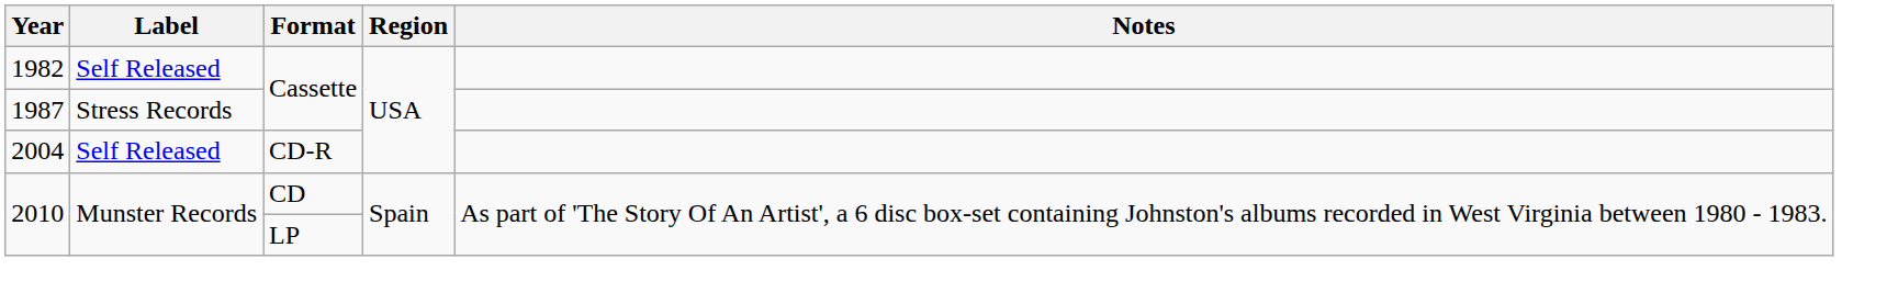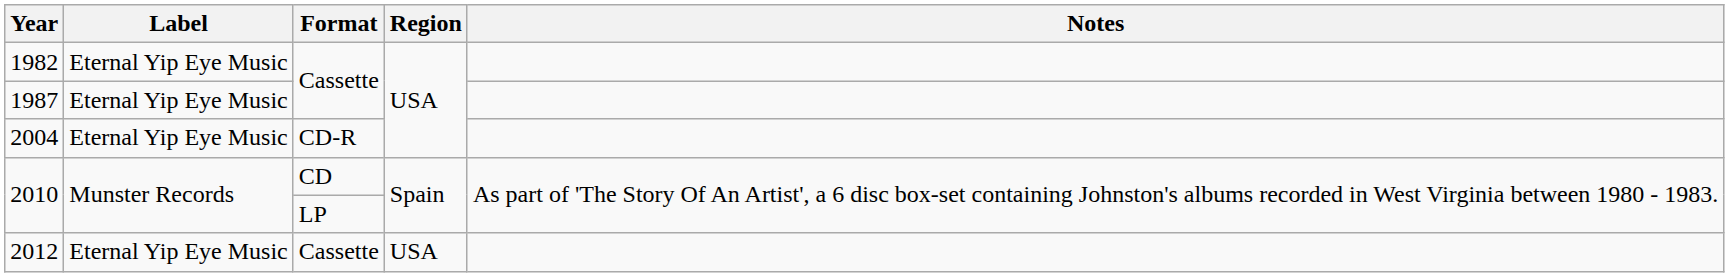1982 | Label: Self Released -> Eternal Yip Eye Music
1987 | Label: Stress Records -> Eternal Yip Eye Music
2004 | Label: Self Released -> Eternal Yip Eye Music
+ row: 2012 | Eternal Yip Eye Music | Cassette | USA
